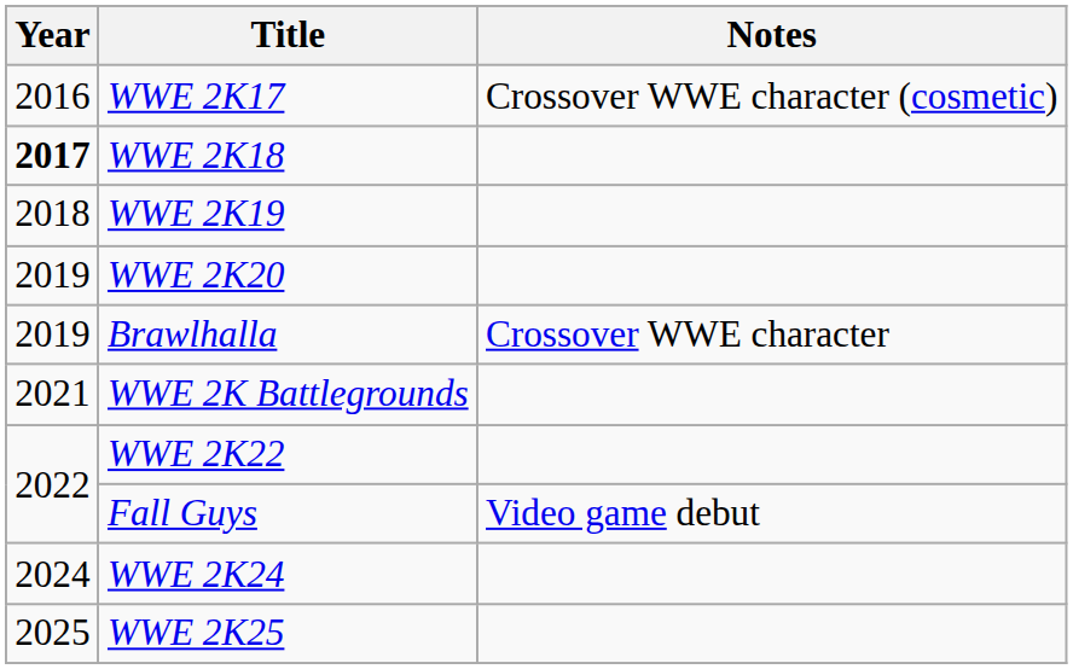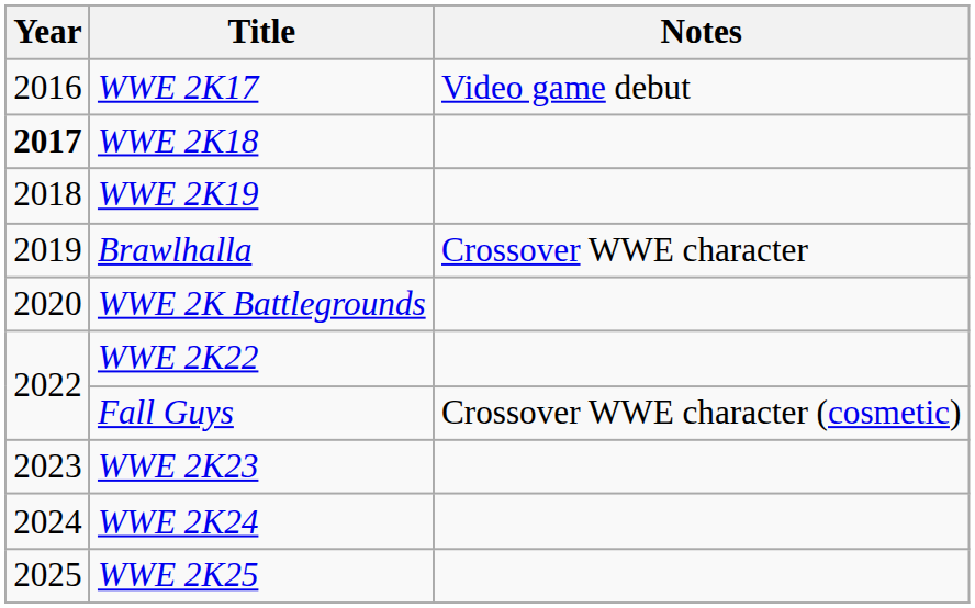WWE 2K17 | Notes: Crossover WWE character (cosmetic) -> Video game debut
- row: 2019 | WWE 2K20
WWE 2K Battlegrounds | Year: 2021 -> 2020
Fall Guys | Notes: Video game debut -> Crossover WWE character (cosmetic)
+ row: 2023 | WWE 2K23
